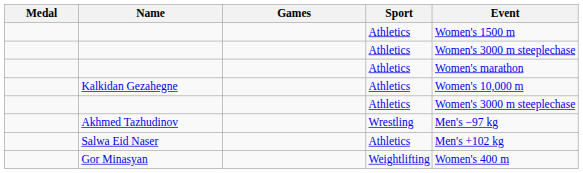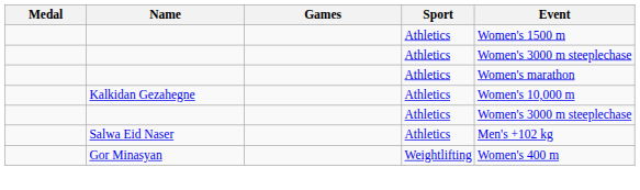- row: Akhmed Tazhudinov | Wrestling | Men's −97 kg
